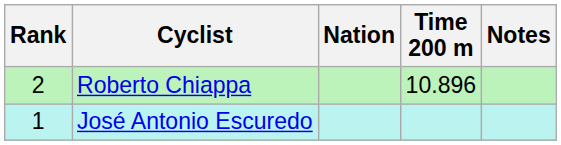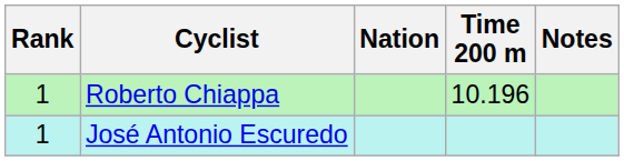Roberto Chiappa | Rank: 2 -> 1
Roberto Chiappa | Time 200 m: 10.896 -> 10.196
